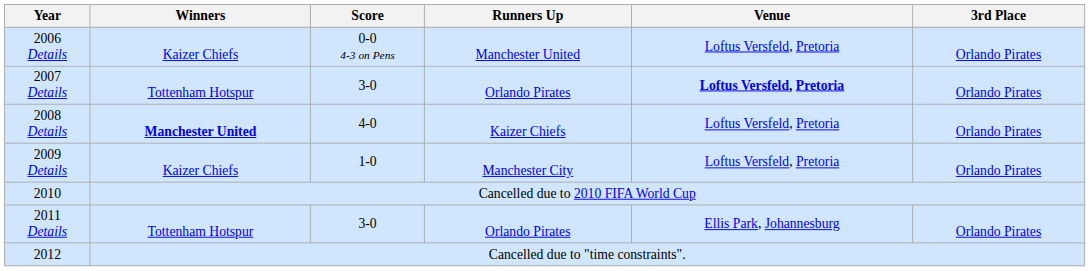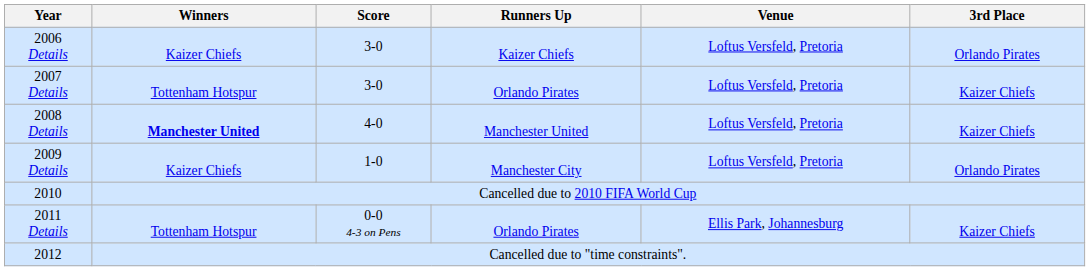2006 Details | Score: 0-0 4-3 on Pens -> 3-0
2006 Details | Runners Up: Manchester United -> Kaizer Chiefs
2007 Details | Venue: bold -> normal
2007 Details | 3rd Place: Orlando Pirates -> Kaizer Chiefs
2008 Details | Runners Up: Kaizer Chiefs -> Manchester United
2008 Details | 3rd Place: Orlando Pirates -> Kaizer Chiefs
2011 Details | Score: 3-0 -> 0-0 4-3 on Pens
2011 Details | 3rd Place: Orlando Pirates -> Kaizer Chiefs
